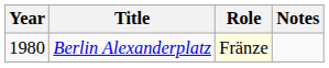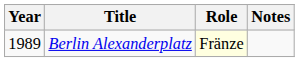Berlin Alexanderplatz | Year: 1980 -> 1989
